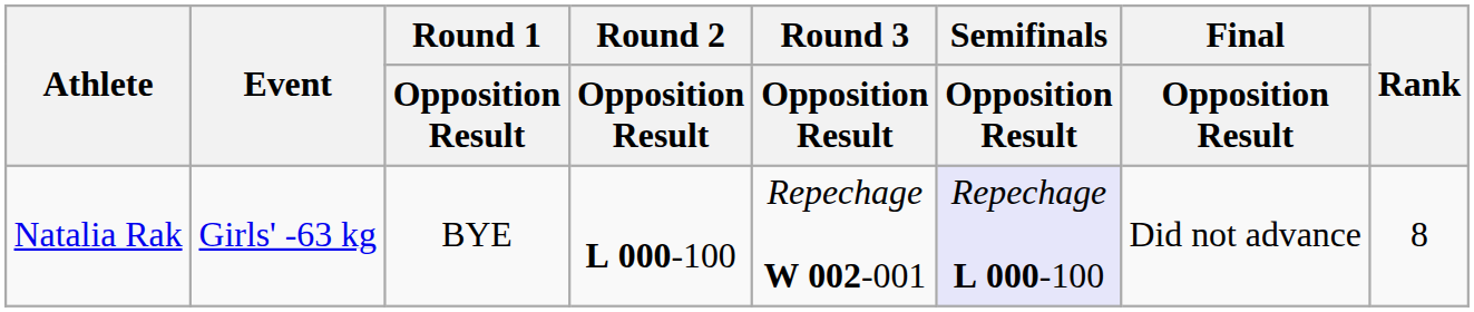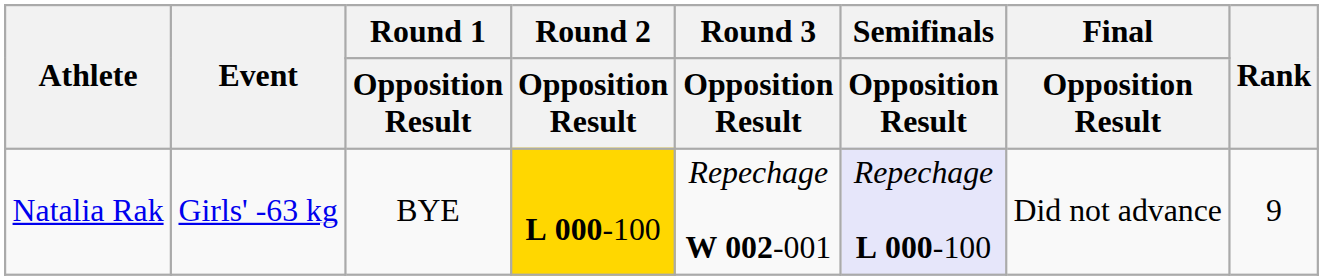Natalia Rak | Round 2 / Opposition Result: no background -> gold background
Natalia Rak | Rank: 8 -> 9
